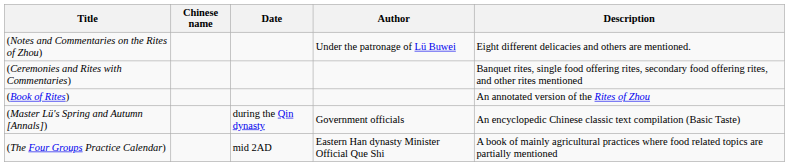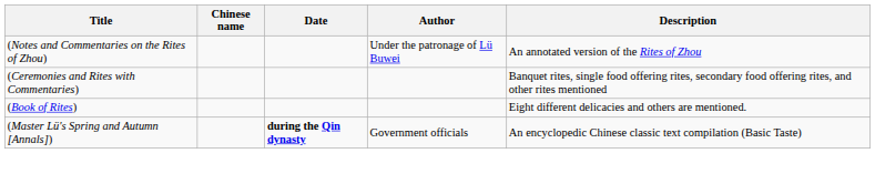(Notes and Commentaries on the Rites of Zhou) | Description: Eight different delicacies and others are mentioned. -> An annotated version of the Rites of Zhou
(Book of Rites) | Description: An annotated version of the Rites of Zhou -> Eight different delicacies and others are mentioned.
(Master Lü's Spring and Autumn [Annals]) | Date: normal -> bold
- row: (The Four Groups Practice Calendar) | mid 2AD | Eastern Han dynasty Minister Official Que Shi | A book of mainly agricultural practices where food related topics are partially mentioned
